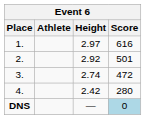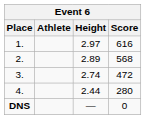2. | Height: 2.92 -> 2.89
2. | Score: 501 -> 568
4. | Height: 2.42 -> 2.44
DNS | Score: lightblue background -> no background
